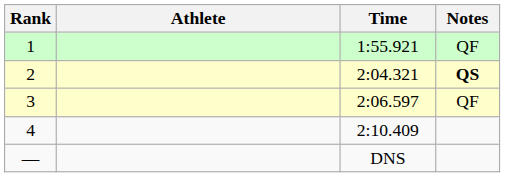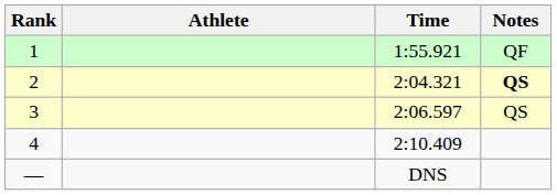3 | Notes: QF -> QS
